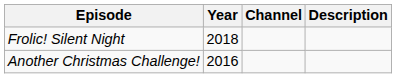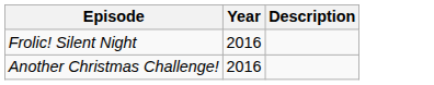- column: Channel
Frolic! Silent Night | Year: 2018 -> 2016
